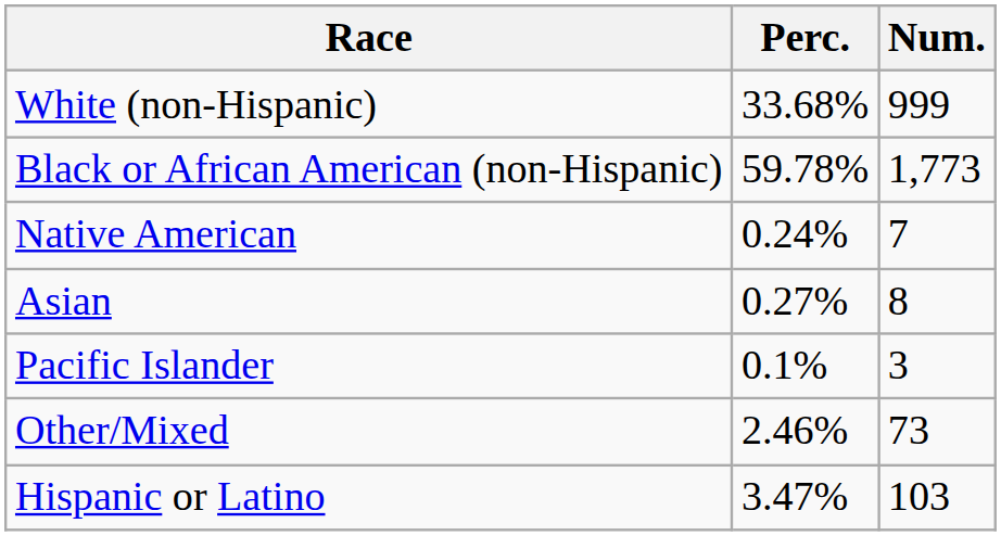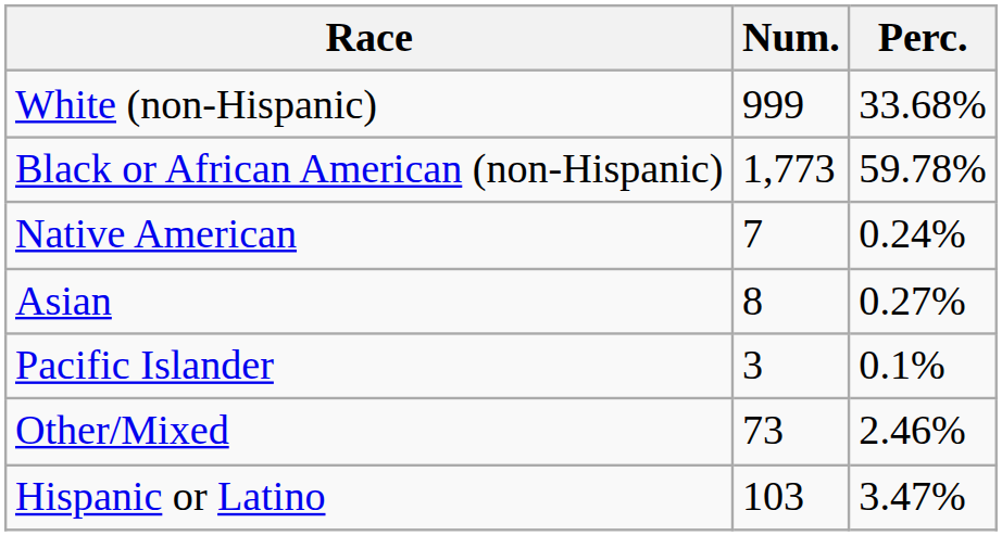columns swapped: Num. <-> Perc.
